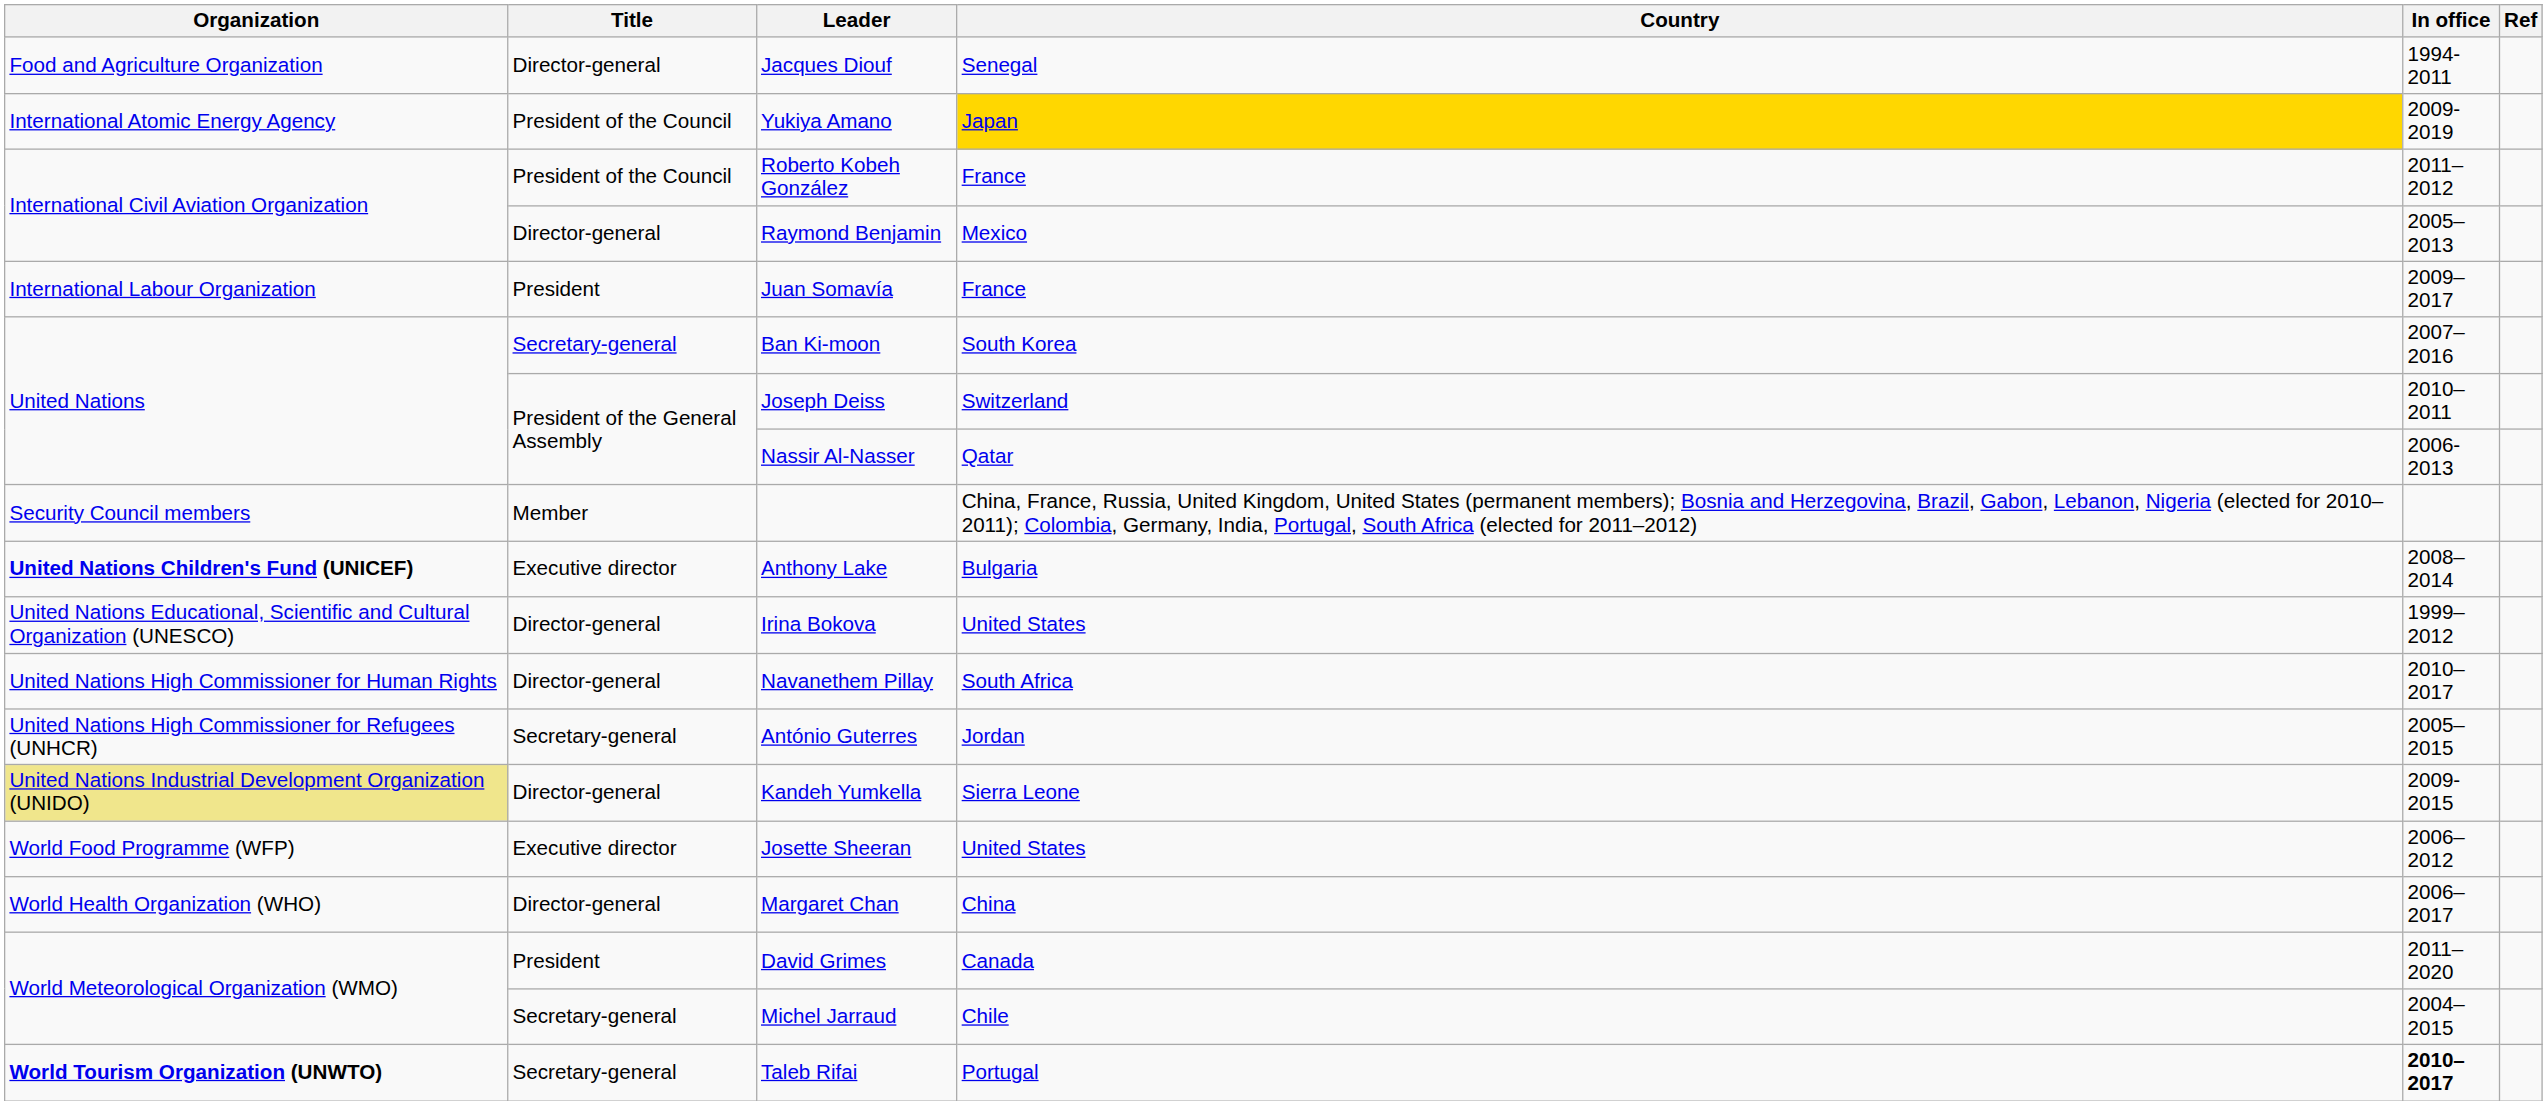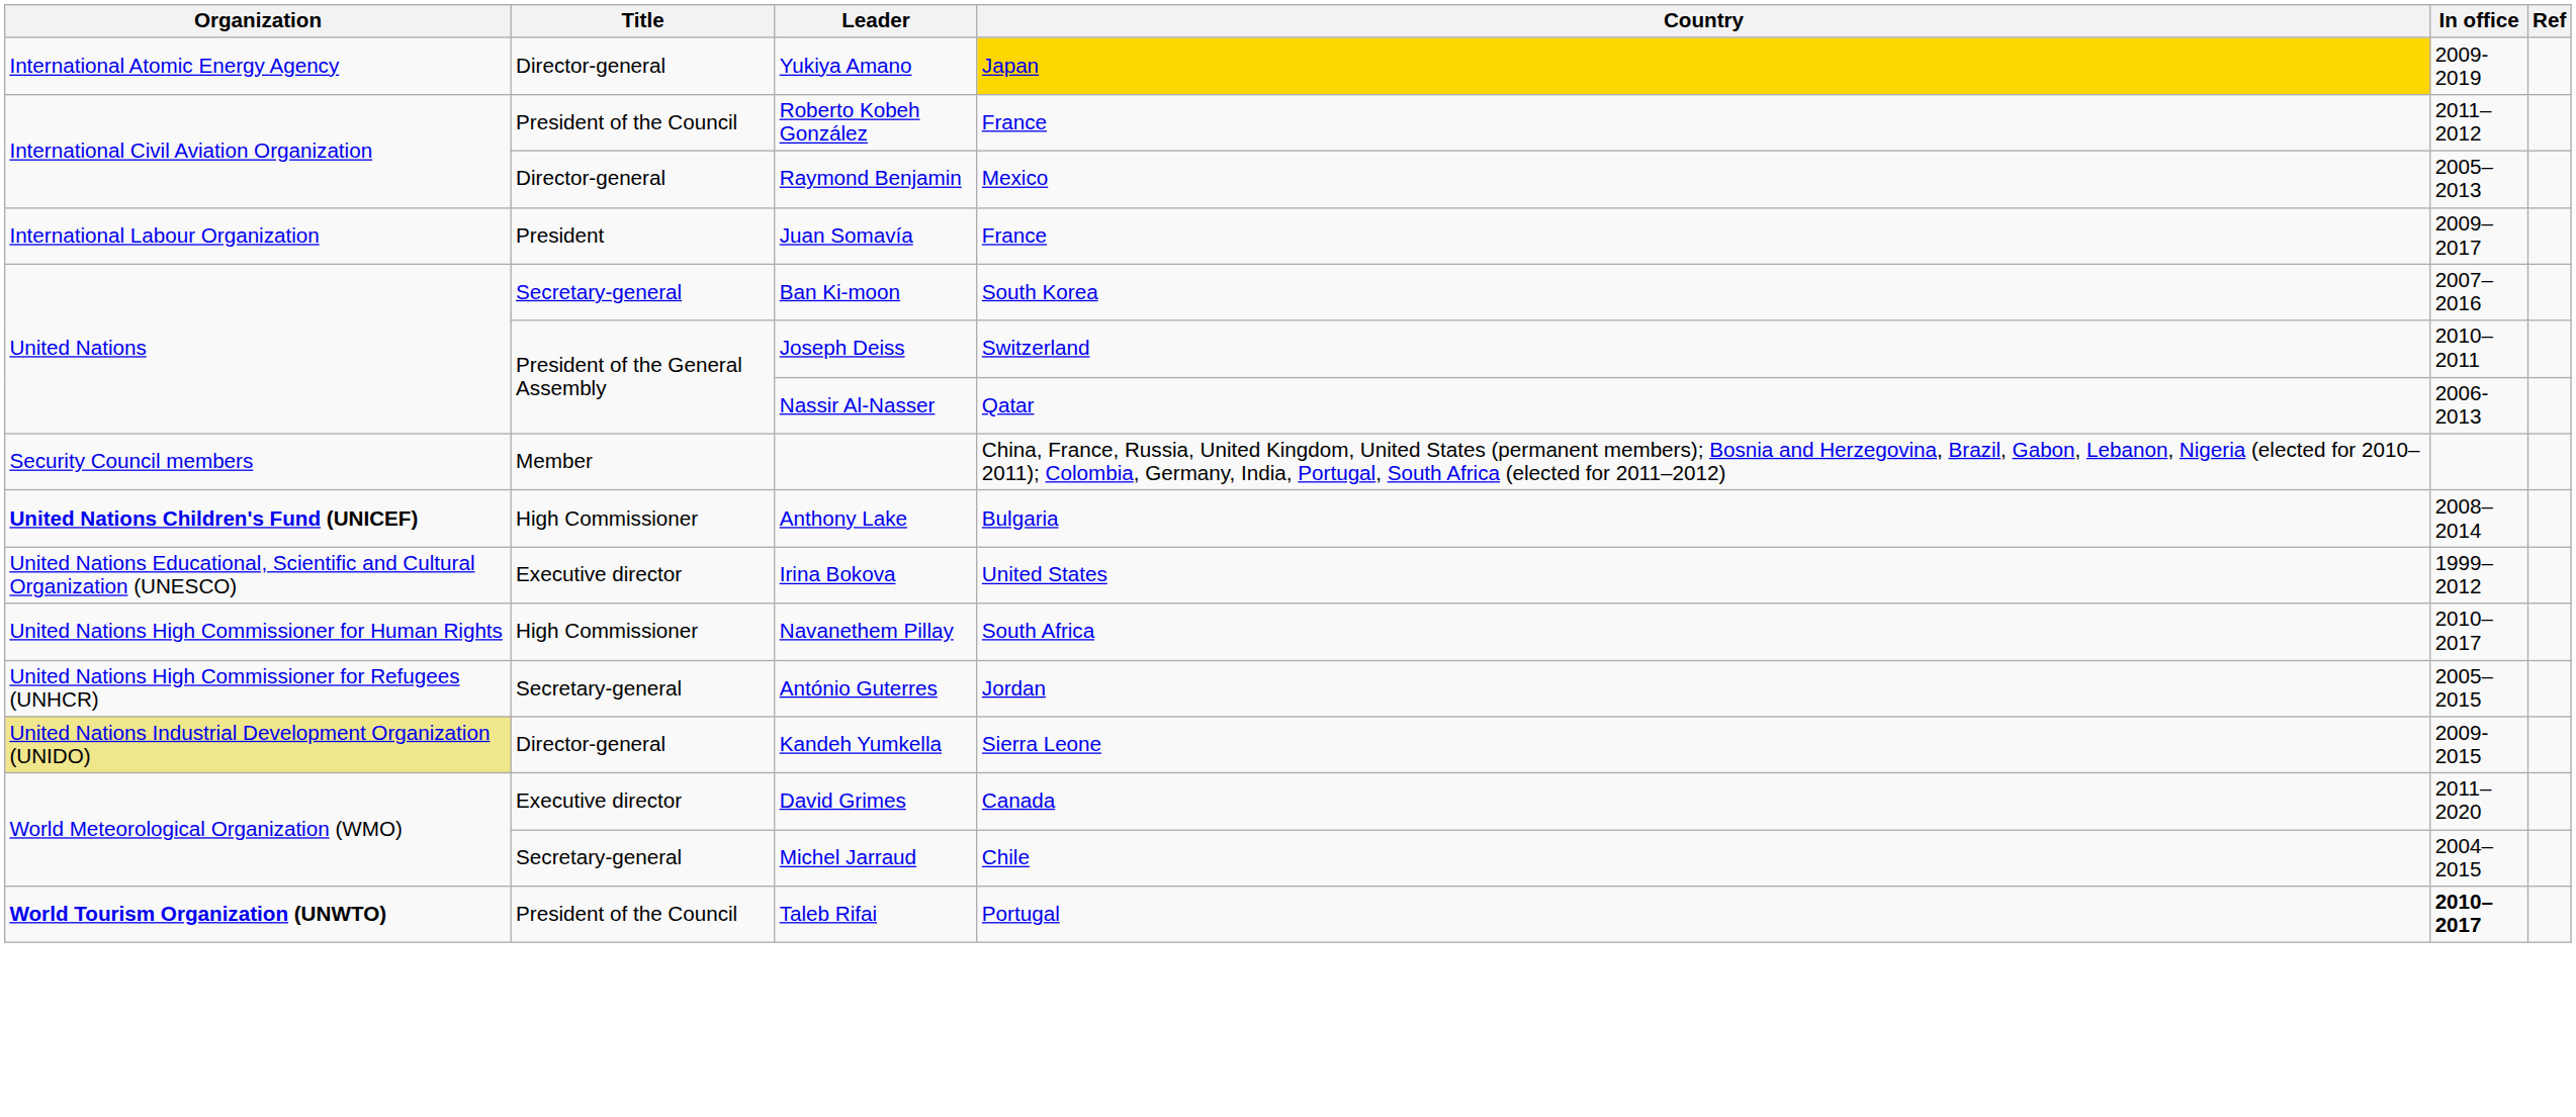- row: Food and Agriculture Organization | Director-general | Jacques Diouf | Senegal | 1994-2011
Yukiya Amano | Title: President of the Council -> Director-general
Anthony Lake | Title: Executive director -> High Commissioner
Irina Bokova | Title: Director-general -> Executive director
Navanethem Pillay | Title: Director-general -> High Commissioner
- row: World Food Programme (WFP) | Executive director | Josette Sheeran | United States | 2006–2012
- row: World Health Organization (WHO) | Director-general | Margaret Chan | China | 2006–2017
David Grimes | Title: President -> Executive director
Taleb Rifai | Title: Secretary-general -> President of the Council
